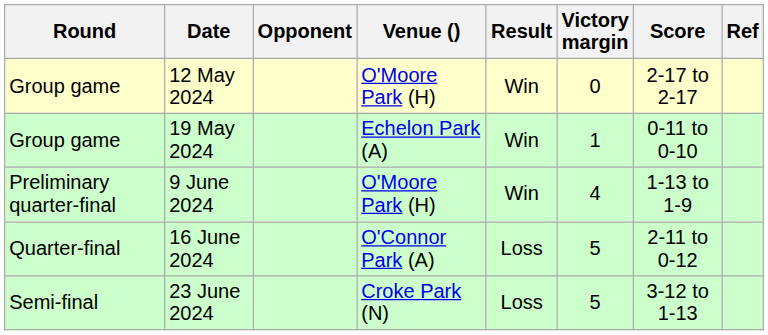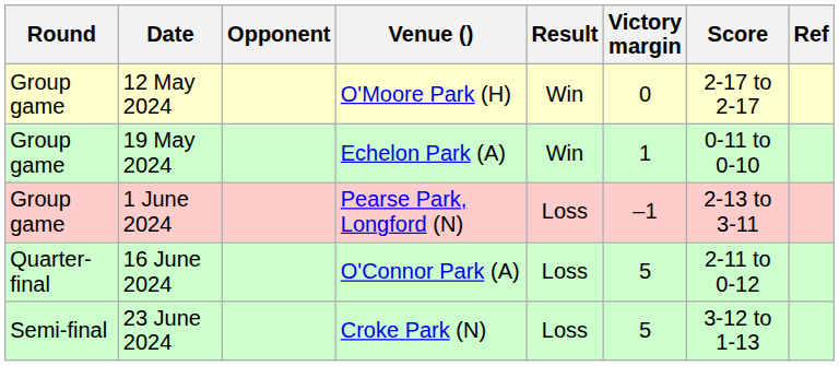+ row: Group game | 1 June 2024 | Pearse Park, Longford (N) | Loss | –1 | 2-13 to 3-11
- row: Preliminary quarter-final | 9 June 2024 | O'Moore Park (H) | Win | 4 | 1-13 to 1-9
